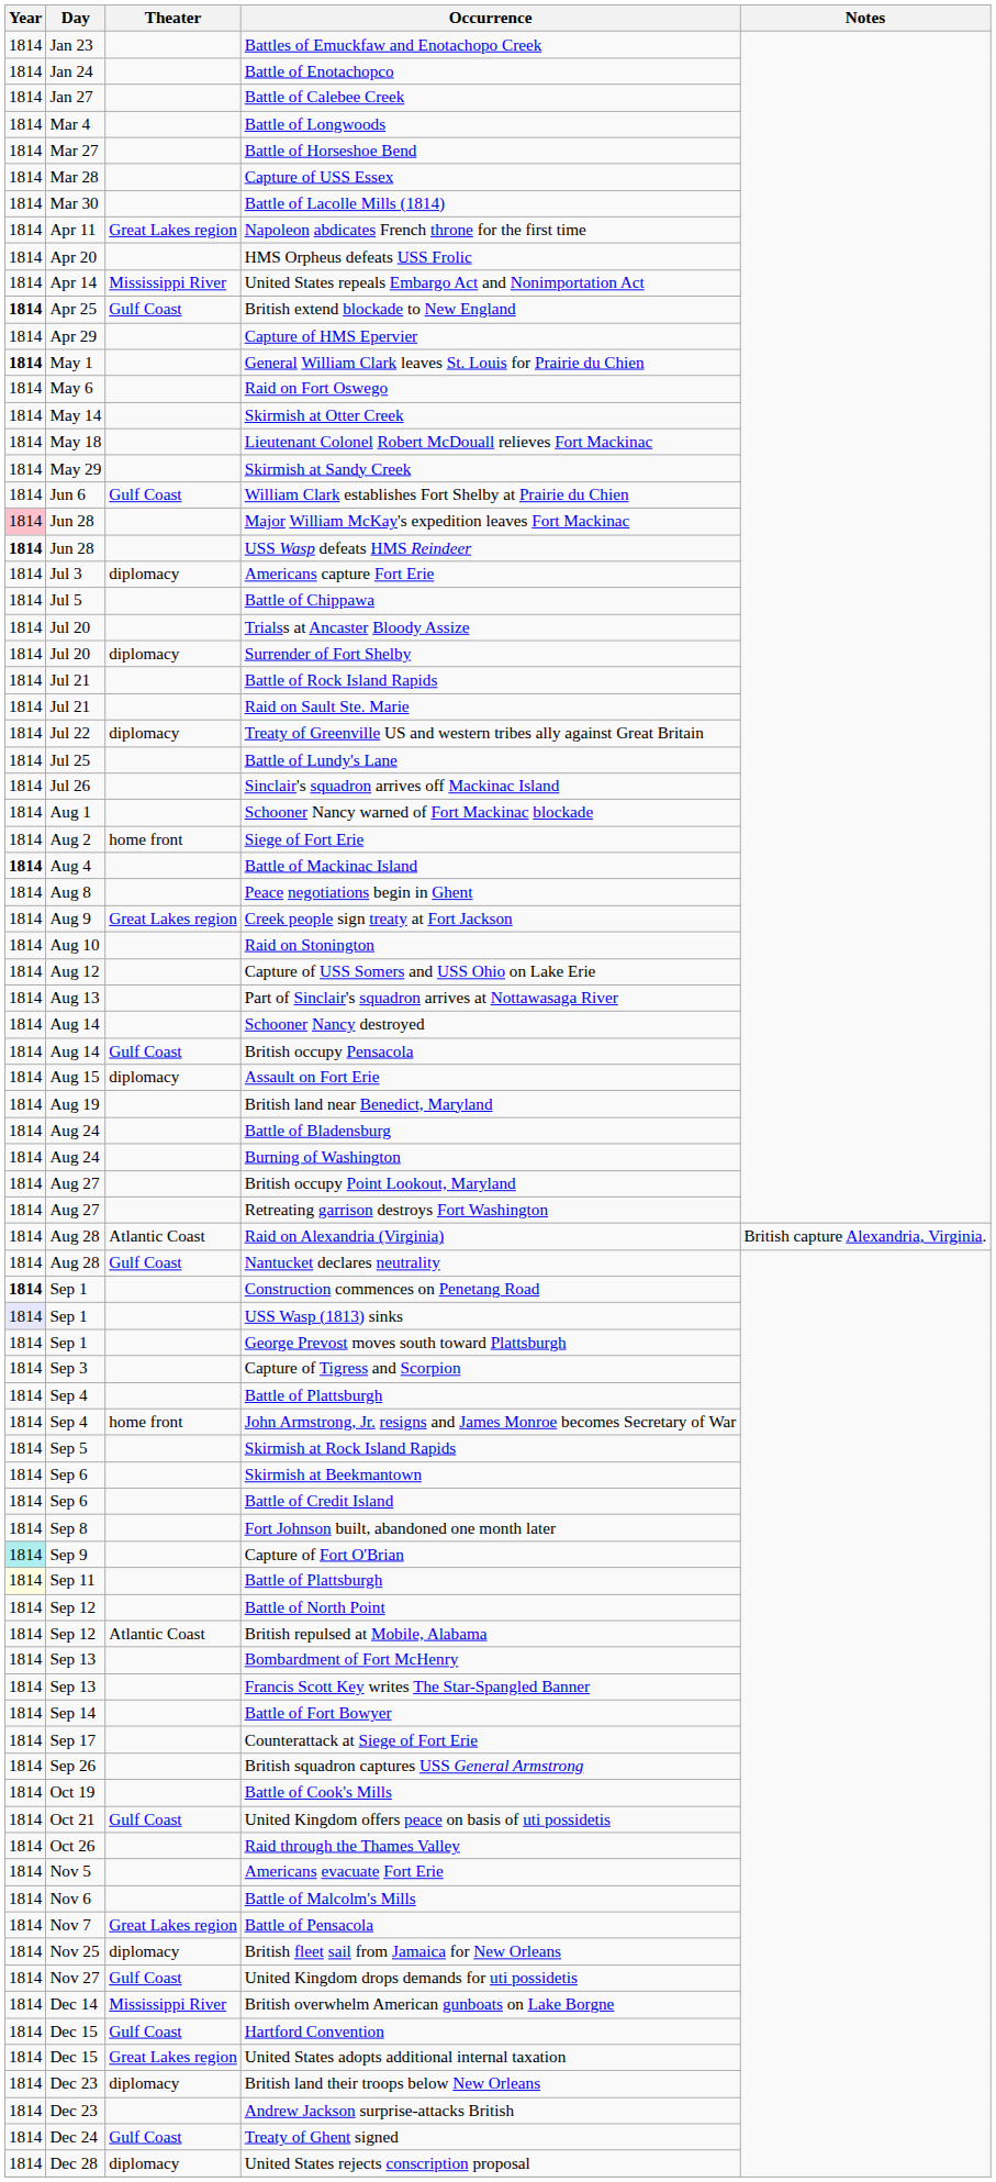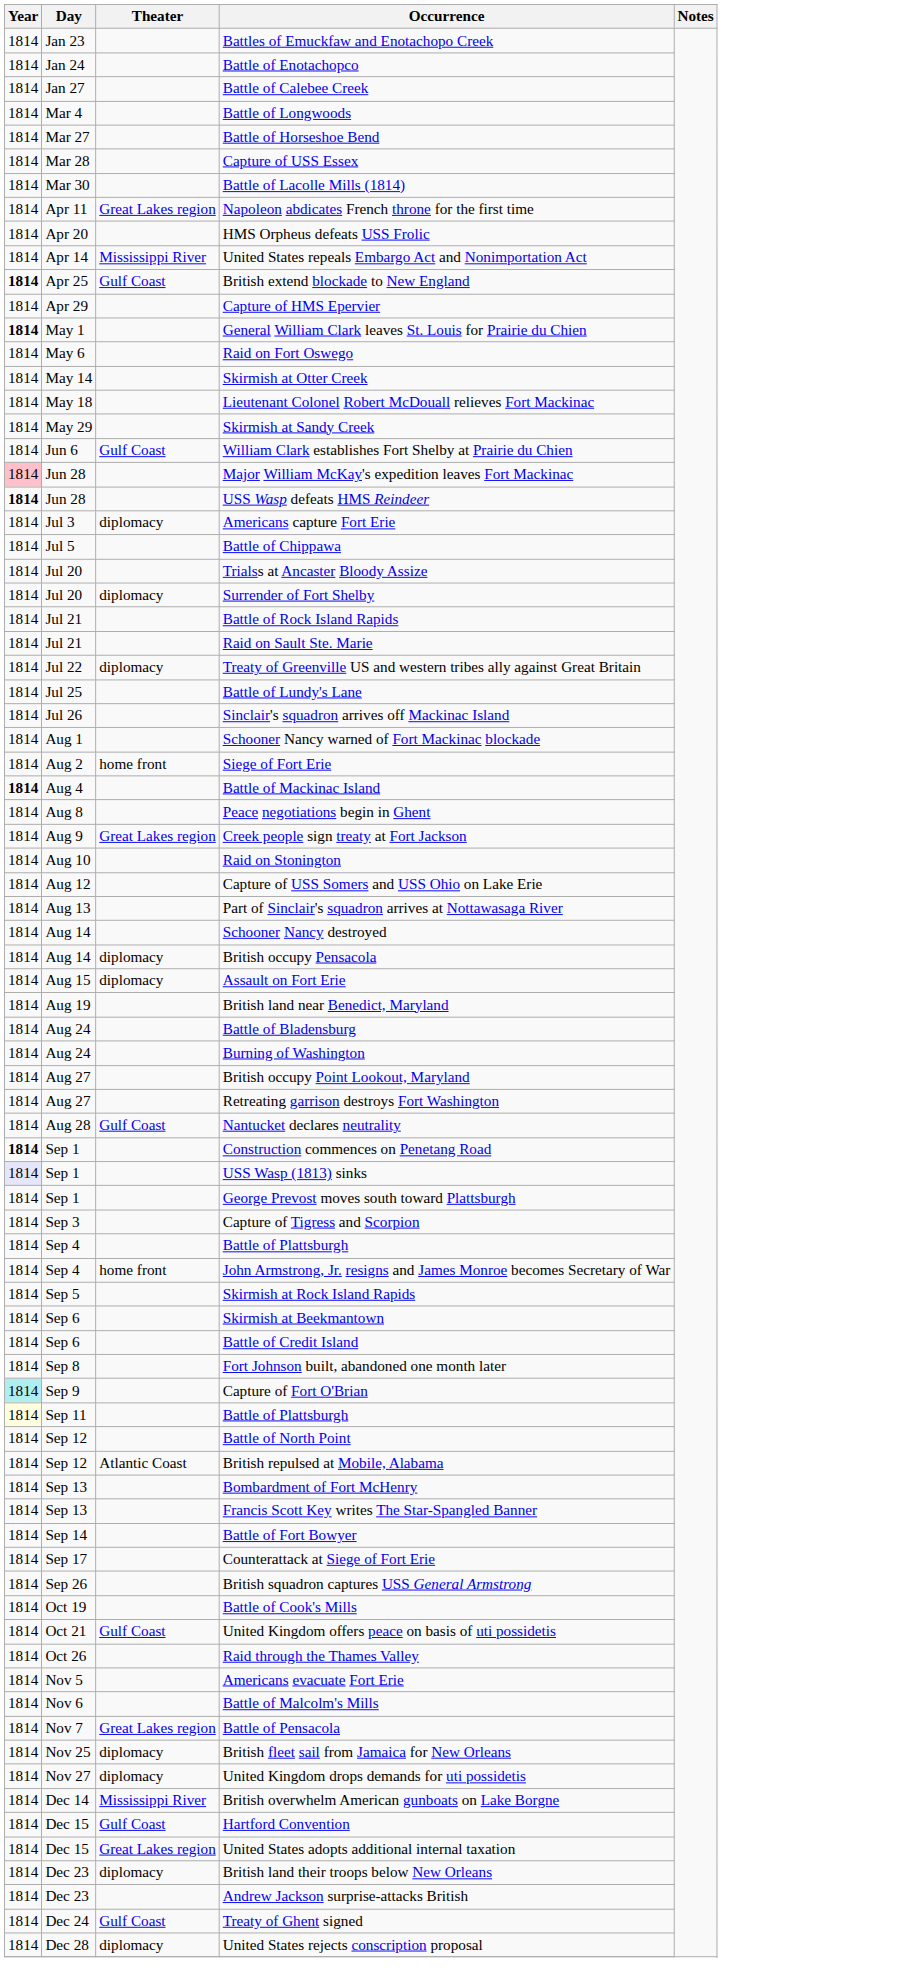British occupy Pensacola | Theater: Gulf Coast -> diplomacy
- row: 1814 | Aug 28 | Atlantic Coast | Raid on Alexandria (Virginia) | British capture Alexandria, Virginia.
United Kingdom drops demands for uti possidetis | Theater: Gulf Coast -> diplomacy
